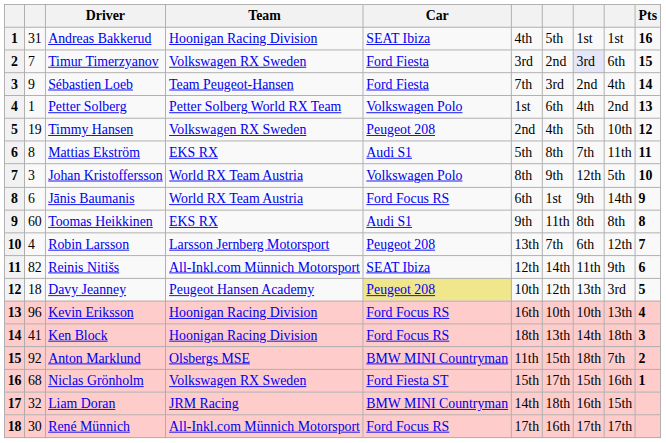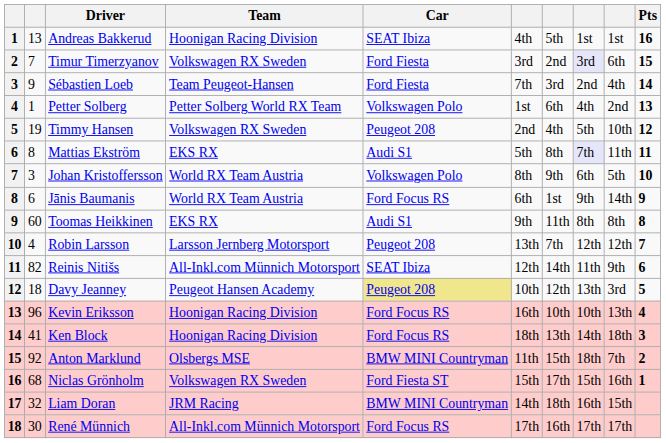Andreas Bakkerud | column 2: 31 -> 13
Mattias Ekström | column 8: no background -> lavender background
Johan Kristoffersson | column 8: 12th -> 6th
Robin Larsson | column 8: 6th -> 12th
